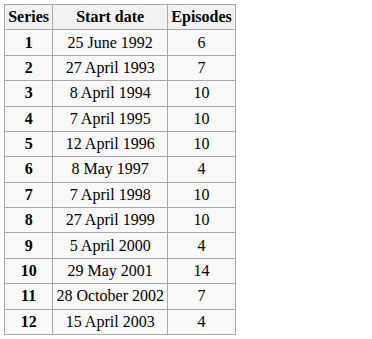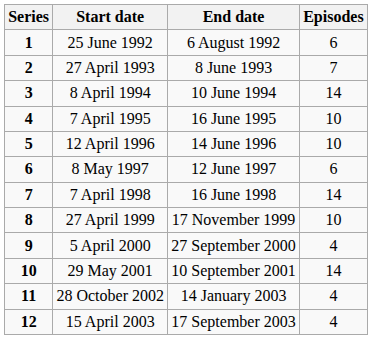+ column: End date | 6 August 1992 | 8 June 1993 | 10 June 1994 | 16 June 1995 | 14 June 1996 | 12 June 1997 | 16 June 1998 | 17 November 1999 | 27 September 2000 | 10 September 2001 | 14 January 2003 | 17 September 2003
8 April 1994 | Episodes: 10 -> 14
8 May 1997 | Episodes: 4 -> 6
7 April 1998 | Episodes: 10 -> 14
28 October 2002 | Episodes: 7 -> 4
